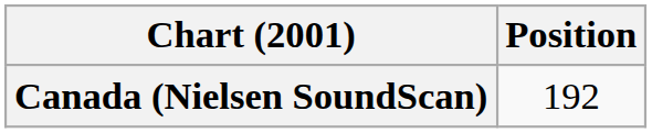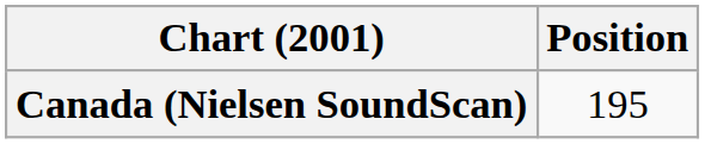Canada (Nielsen SoundScan) | Position: 192 -> 195
